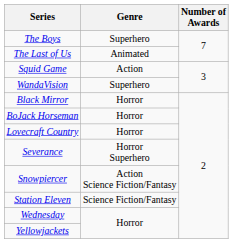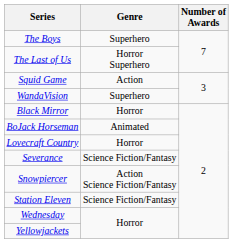The Last of Us | Genre: Animated -> Horror Superhero
BoJack Horseman | Genre: Horror -> Animated
Severance | Genre: Horror Superhero -> Science Fiction/Fantasy
